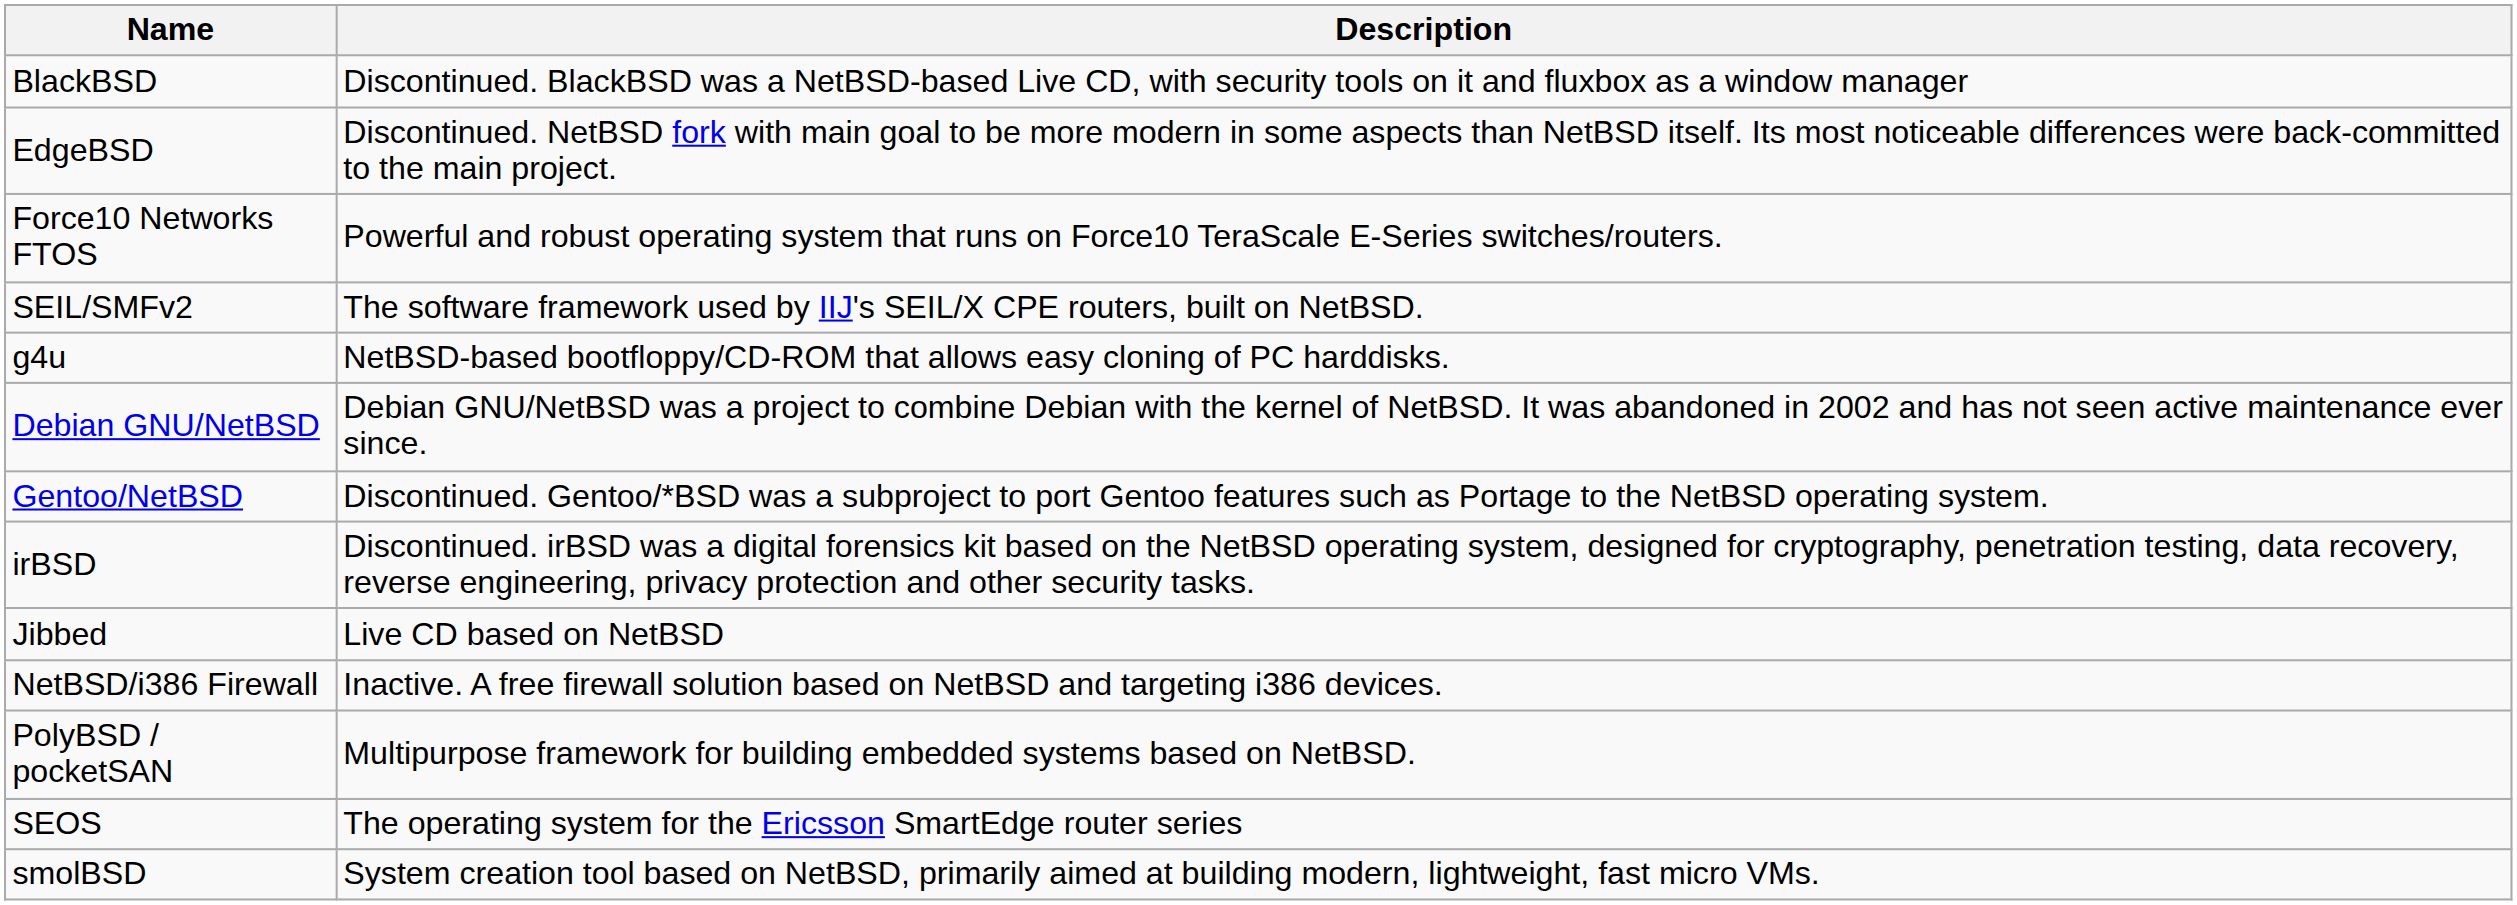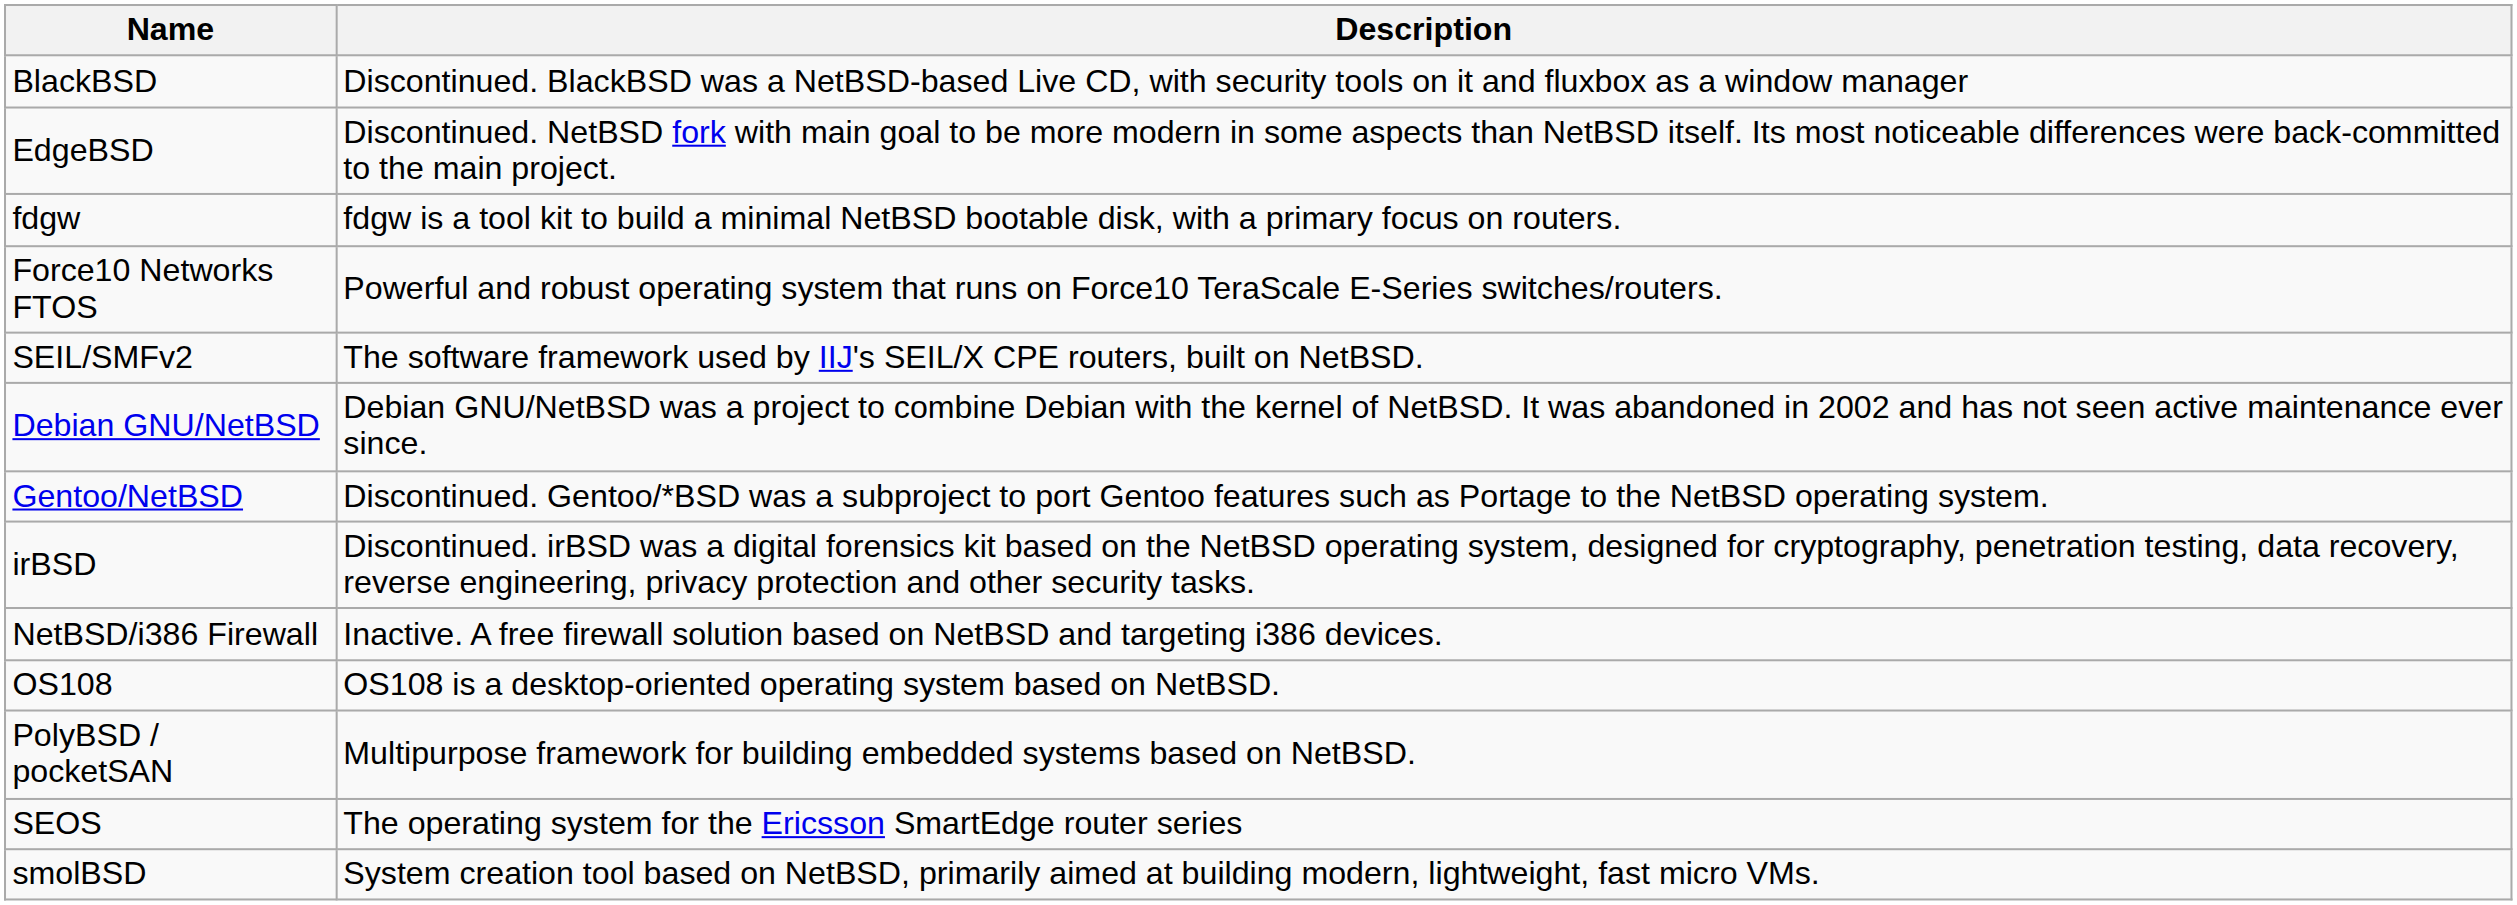+ row: fdgw | fdgw is a tool kit to build a minimal NetBSD bootable disk, with a primary focus on routers.
- row: g4u | NetBSD-based bootfloppy/CD-ROM that allows easy cloning of PC harddisks.
- row: Jibbed | Live CD based on NetBSD
+ row: OS108 | OS108 is a desktop-oriented operating system based on NetBSD.
